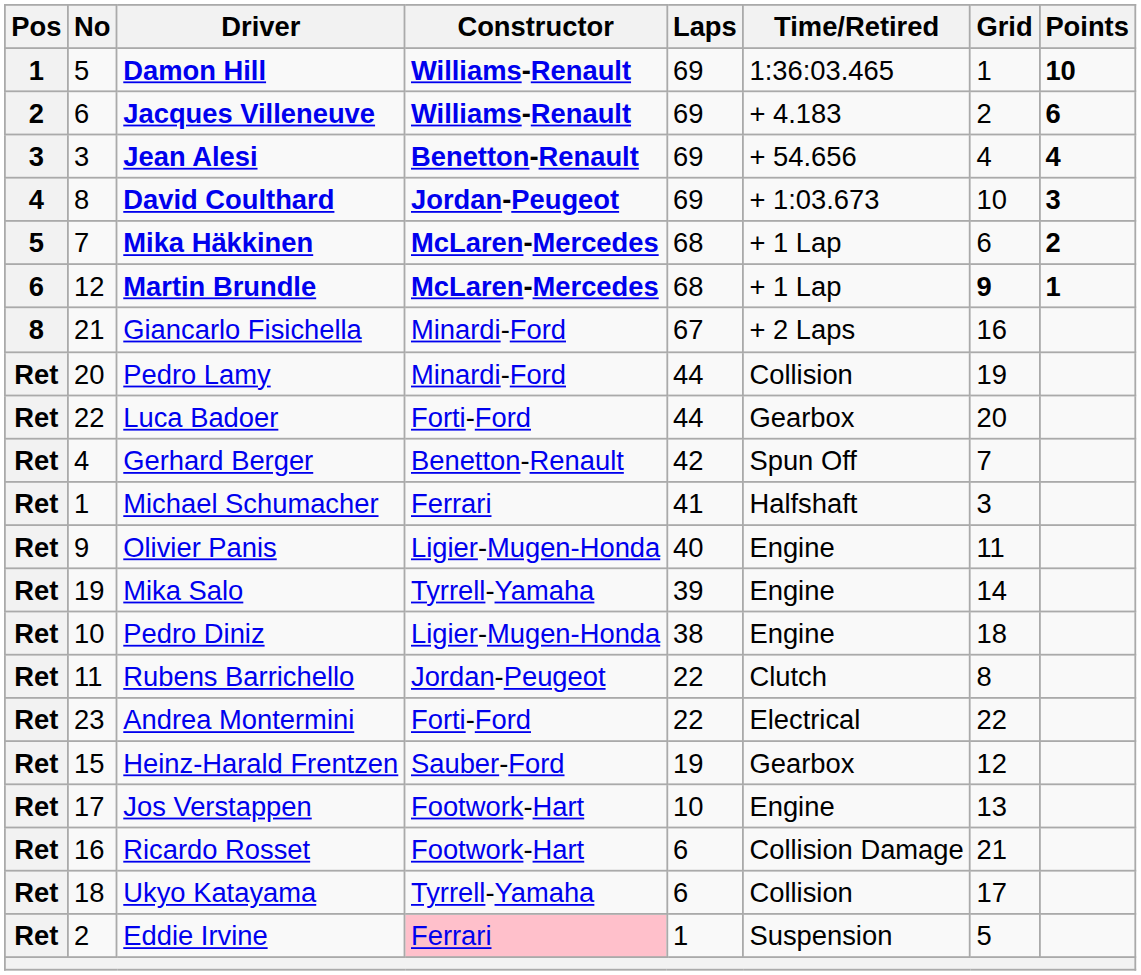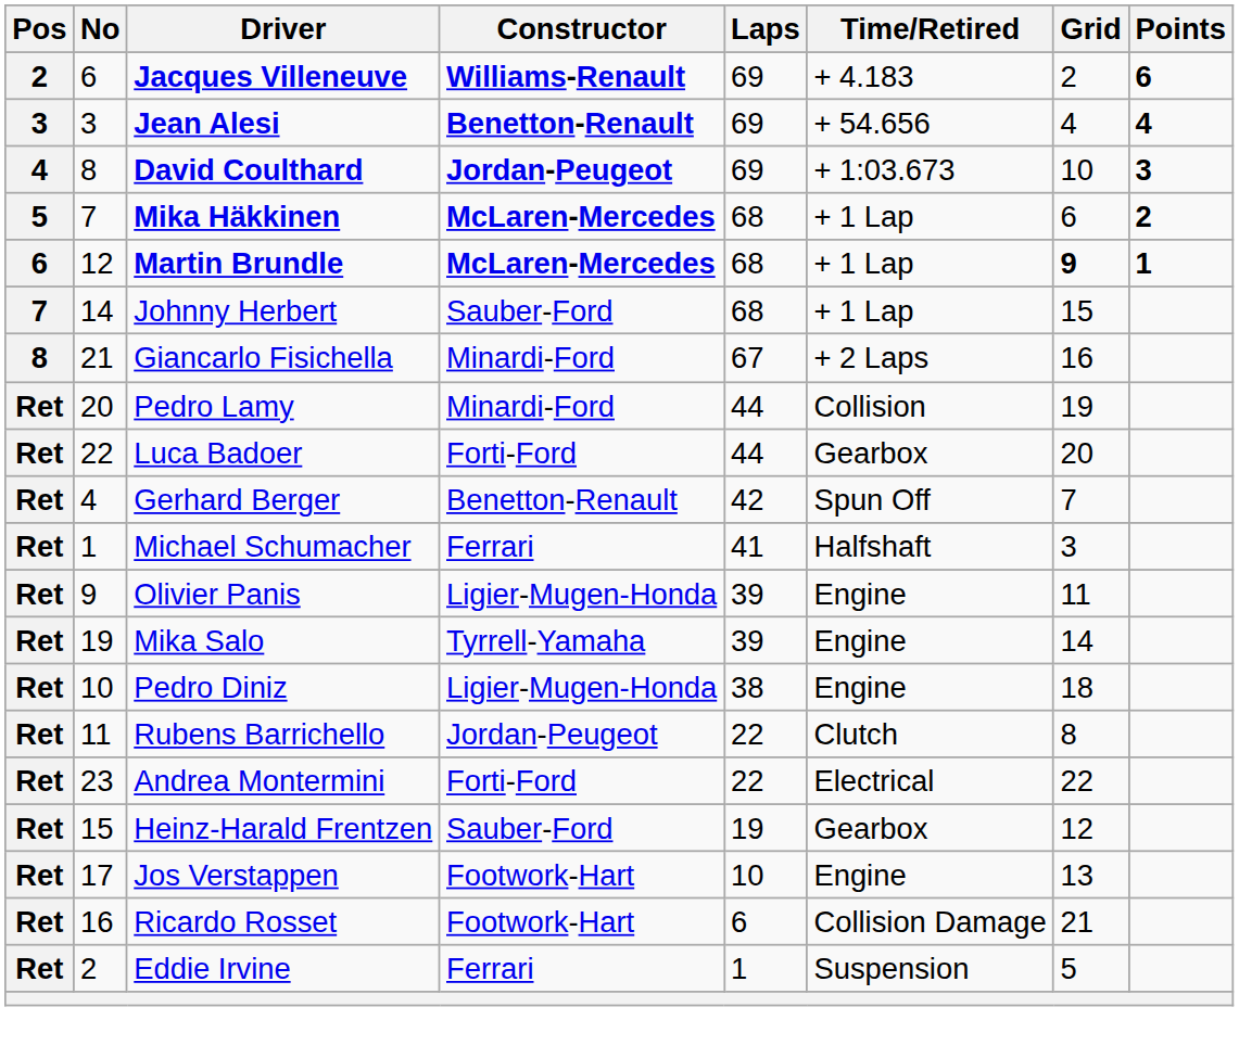- row: 1 | 5 | Damon Hill | Williams-Renault | 69 | 1:36:03.465 | 1 | 10
+ row: 7 | 14 | Johnny Herbert | Sauber-Ford | 68 | + 1 Lap | 15
Olivier Panis | Laps: 40 -> 39
- row: Ret | 18 | Ukyo Katayama | Tyrrell-Yamaha | 6 | Collision | 17
Eddie Irvine | Constructor: pink background -> no background
